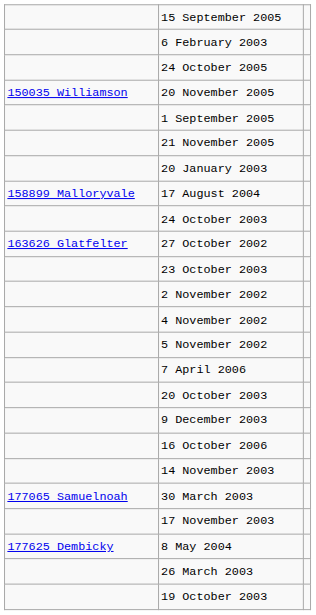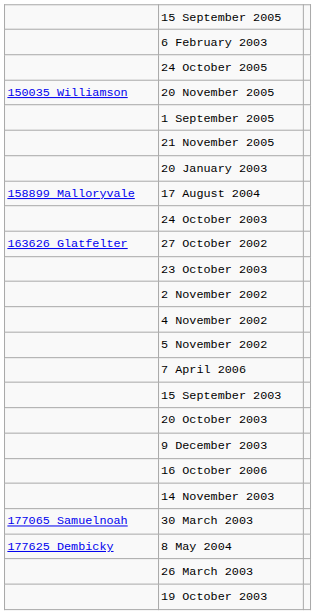+ row: 15 September 2003
- row: 17 November 2003
